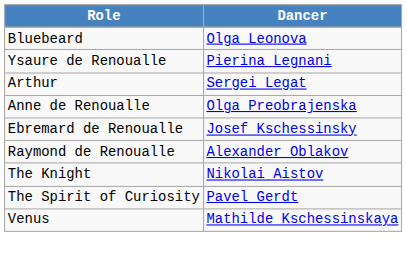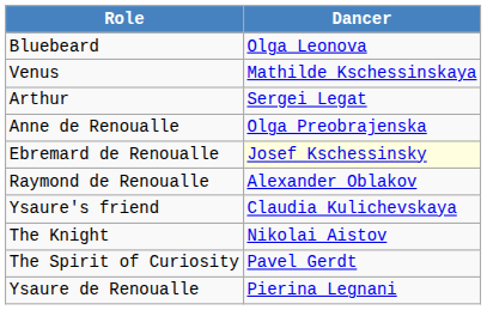rows swapped: Ysaure de Renoualle <-> Venus
Ebremard de Renoualle | Dancer: no background -> lightyellow background
+ row: Ysaure's friend | Claudia Kulichevskaya
